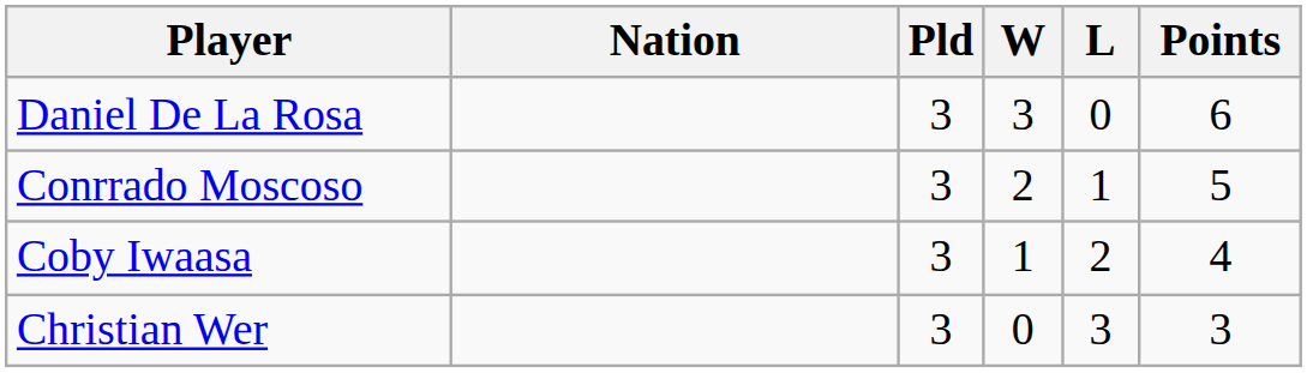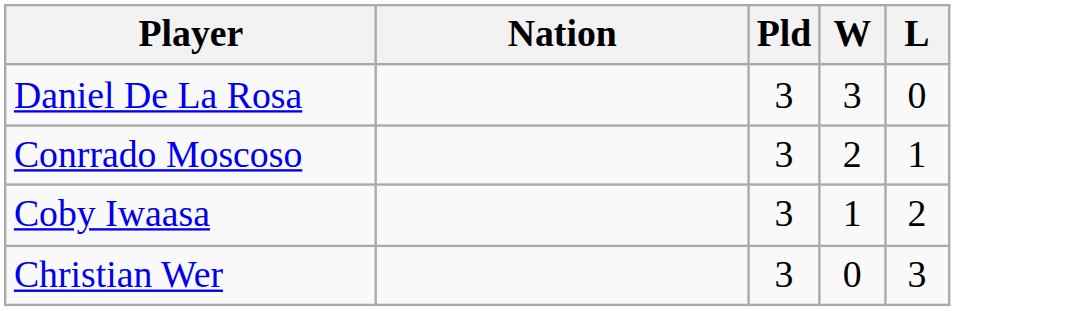- column: Points | 6 | 5 | 4 | 3
